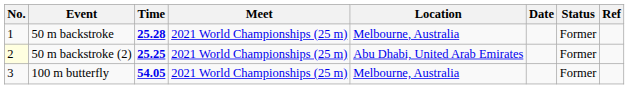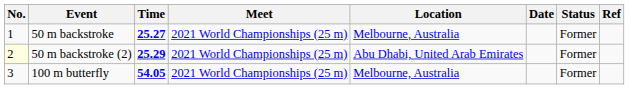50 m backstroke | Time: 25.28 -> 25.27
50 m backstroke (2) | Time: 25.25 -> 25.29
